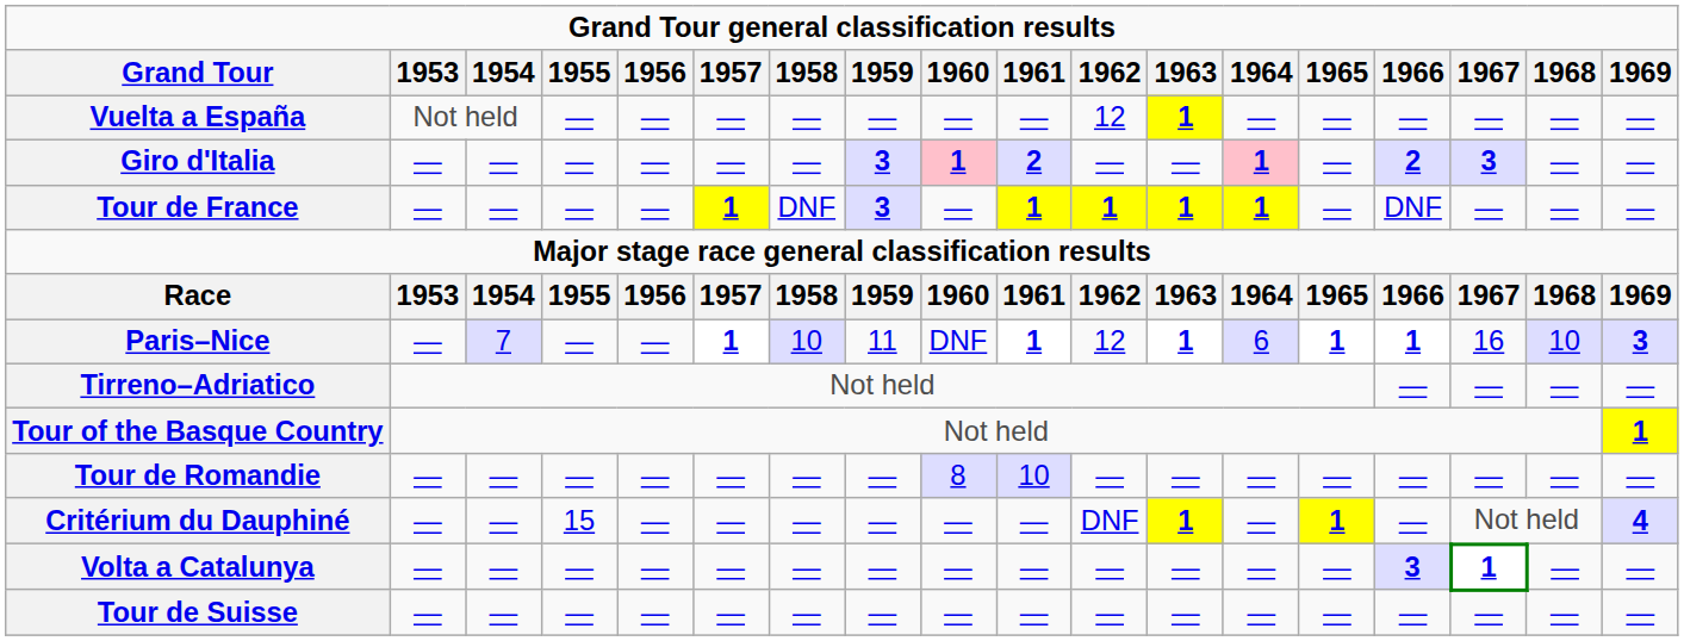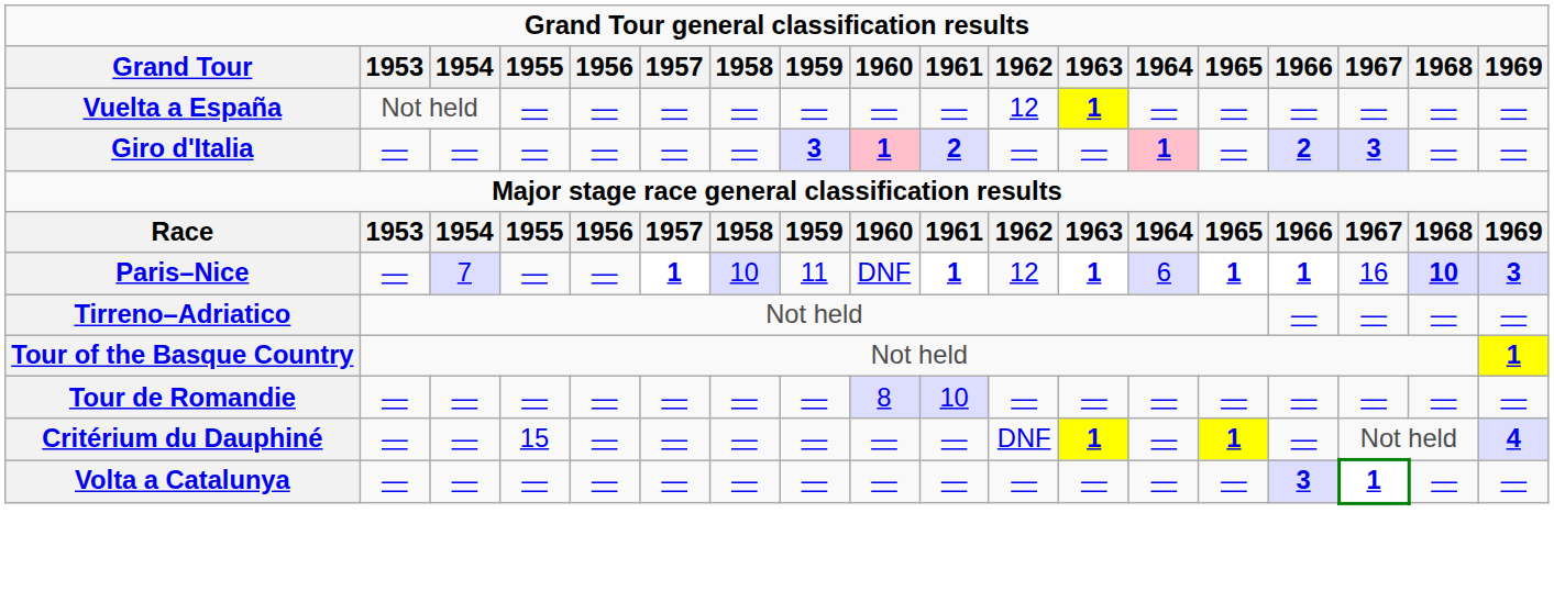- row: Tour de France | — | — | — | — | 1 | DNF | 3 | — | 1 | 1 | 1 | 1 | — | DNF | — | — | —
Paris–Nice | 1968: normal -> bold
- row: Tour de Suisse | — | — | — | — | — | — | — | — | — | — | — | — | — | — | — | — | —
